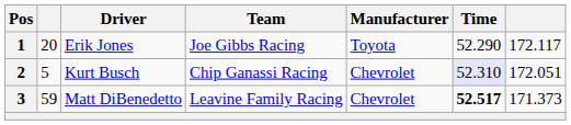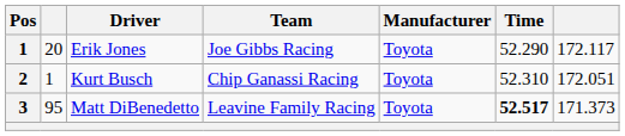Kurt Busch | column 2: 5 -> 1
Kurt Busch | Manufacturer: Chevrolet -> Toyota
Kurt Busch | Time: lavender background -> no background
Matt DiBenedetto | column 2: 59 -> 95
Matt DiBenedetto | Manufacturer: Chevrolet -> Toyota
